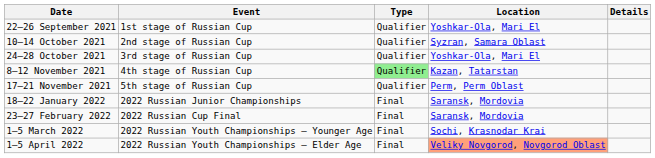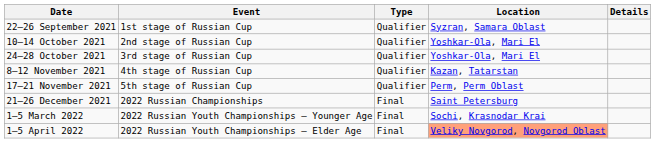22–26 September 2021 | Location: Yoshkar-Ola, Mari El -> Syzran, Samara Oblast
10–14 October 2021 | Location: Syzran, Samara Oblast -> Yoshkar-Ola, Mari El
8–12 November 2021 | Type: lightgreen background -> no background
+ row: 21–26 December 2021 | 2022 Russian Championships | Final | Saint Petersburg
- row: 18–22 January 2022 | 2022 Russian Junior Championships | Final | Saransk, Mordovia
- row: 23–27 February 2022 | 2022 Russian Cup Final | Final | Saransk, Mordovia
